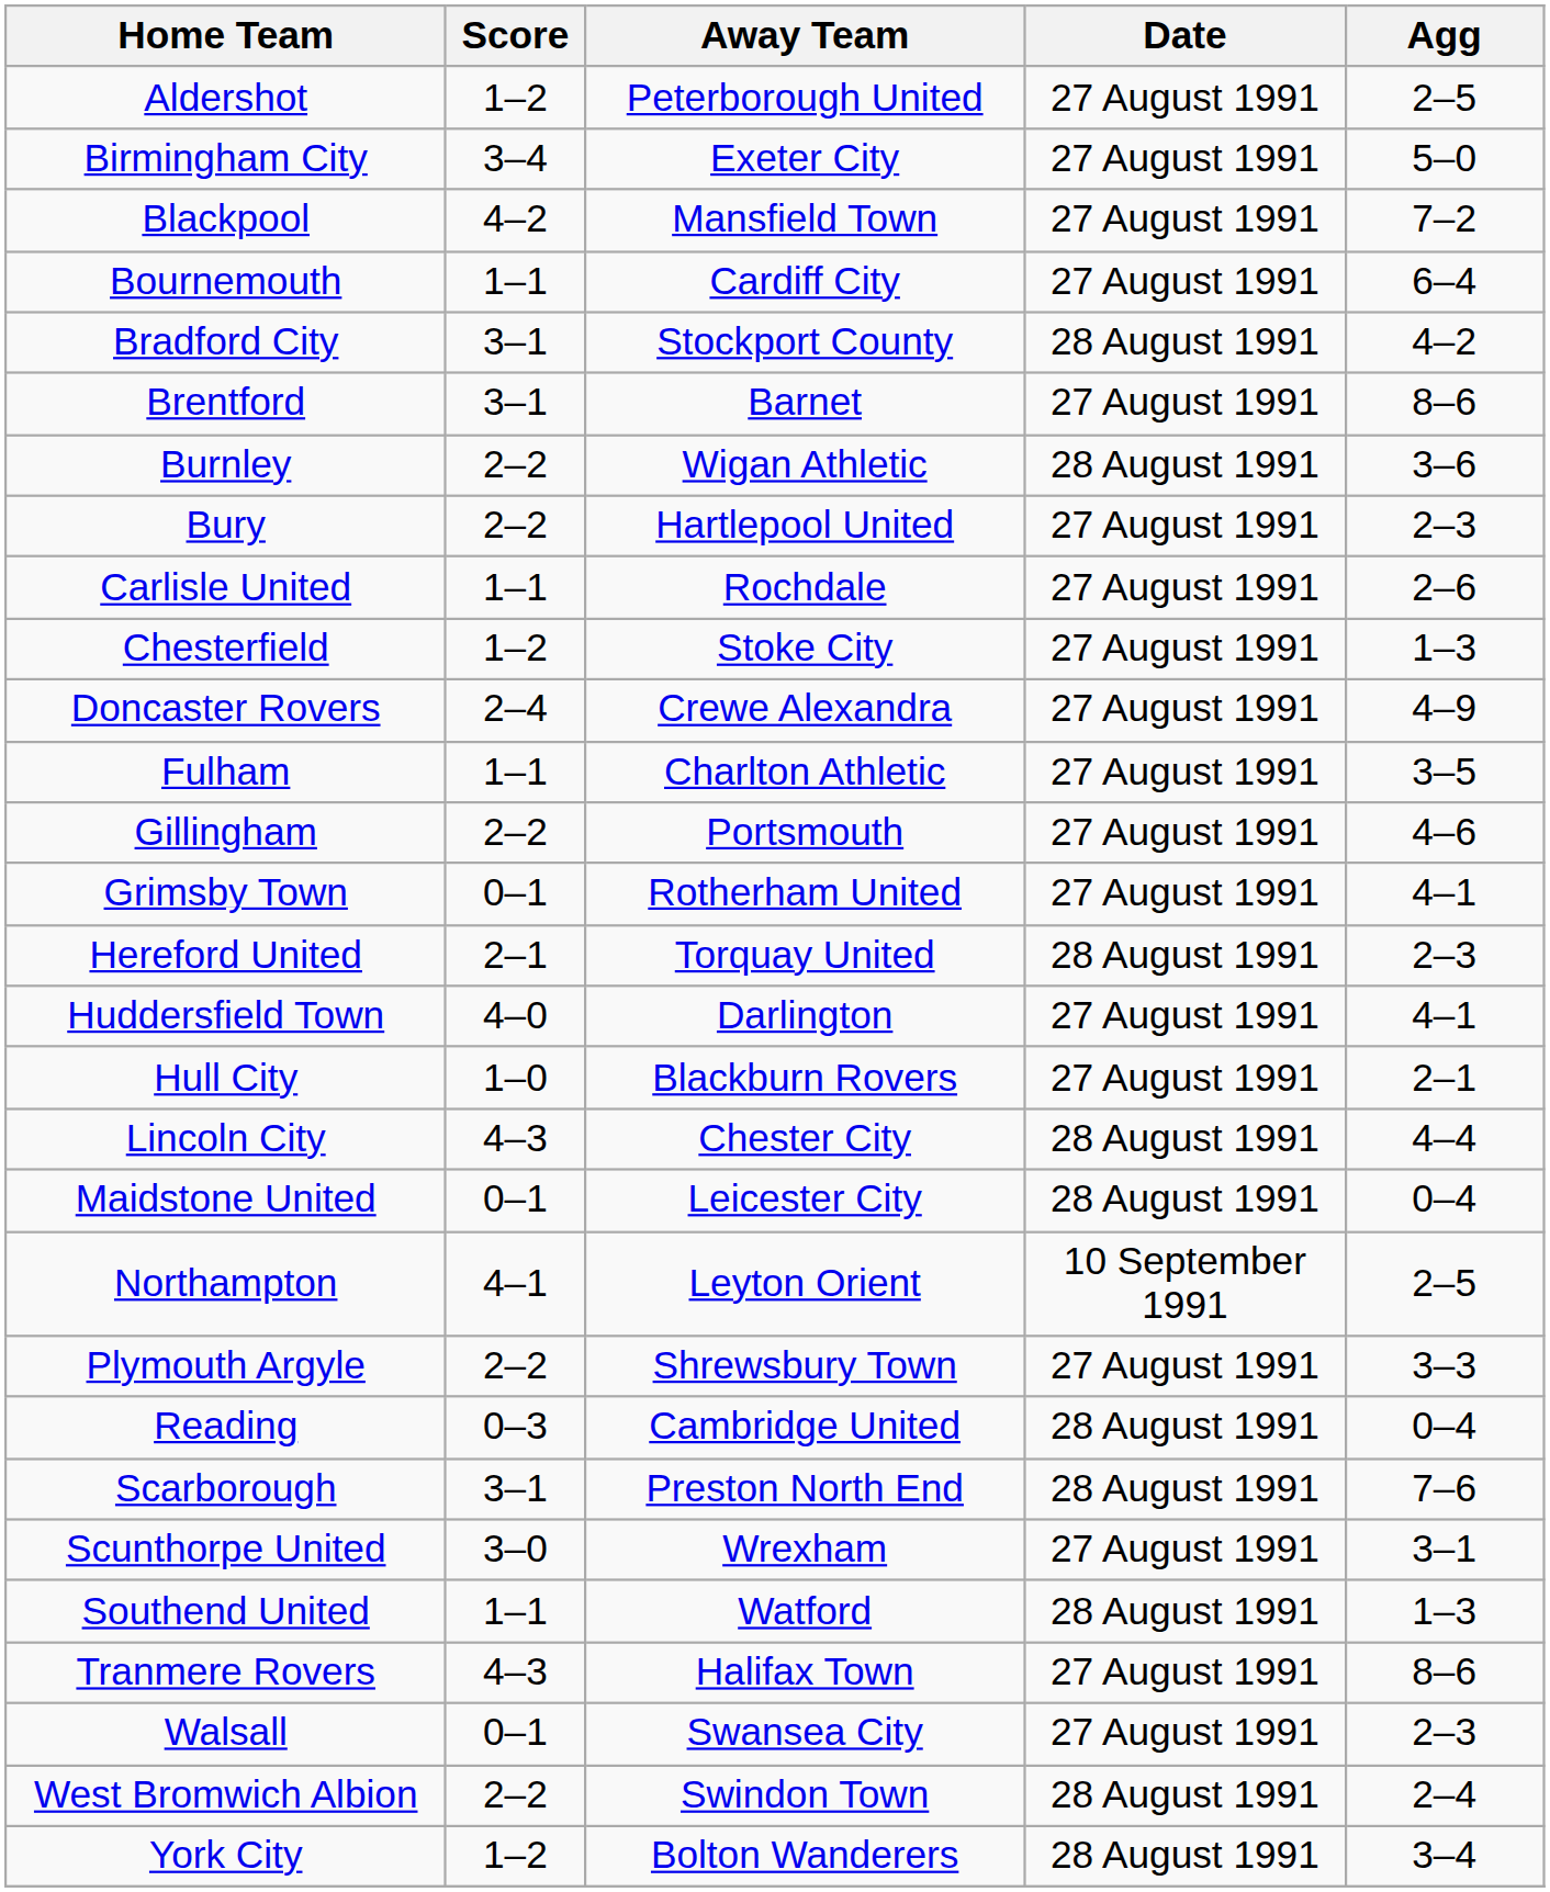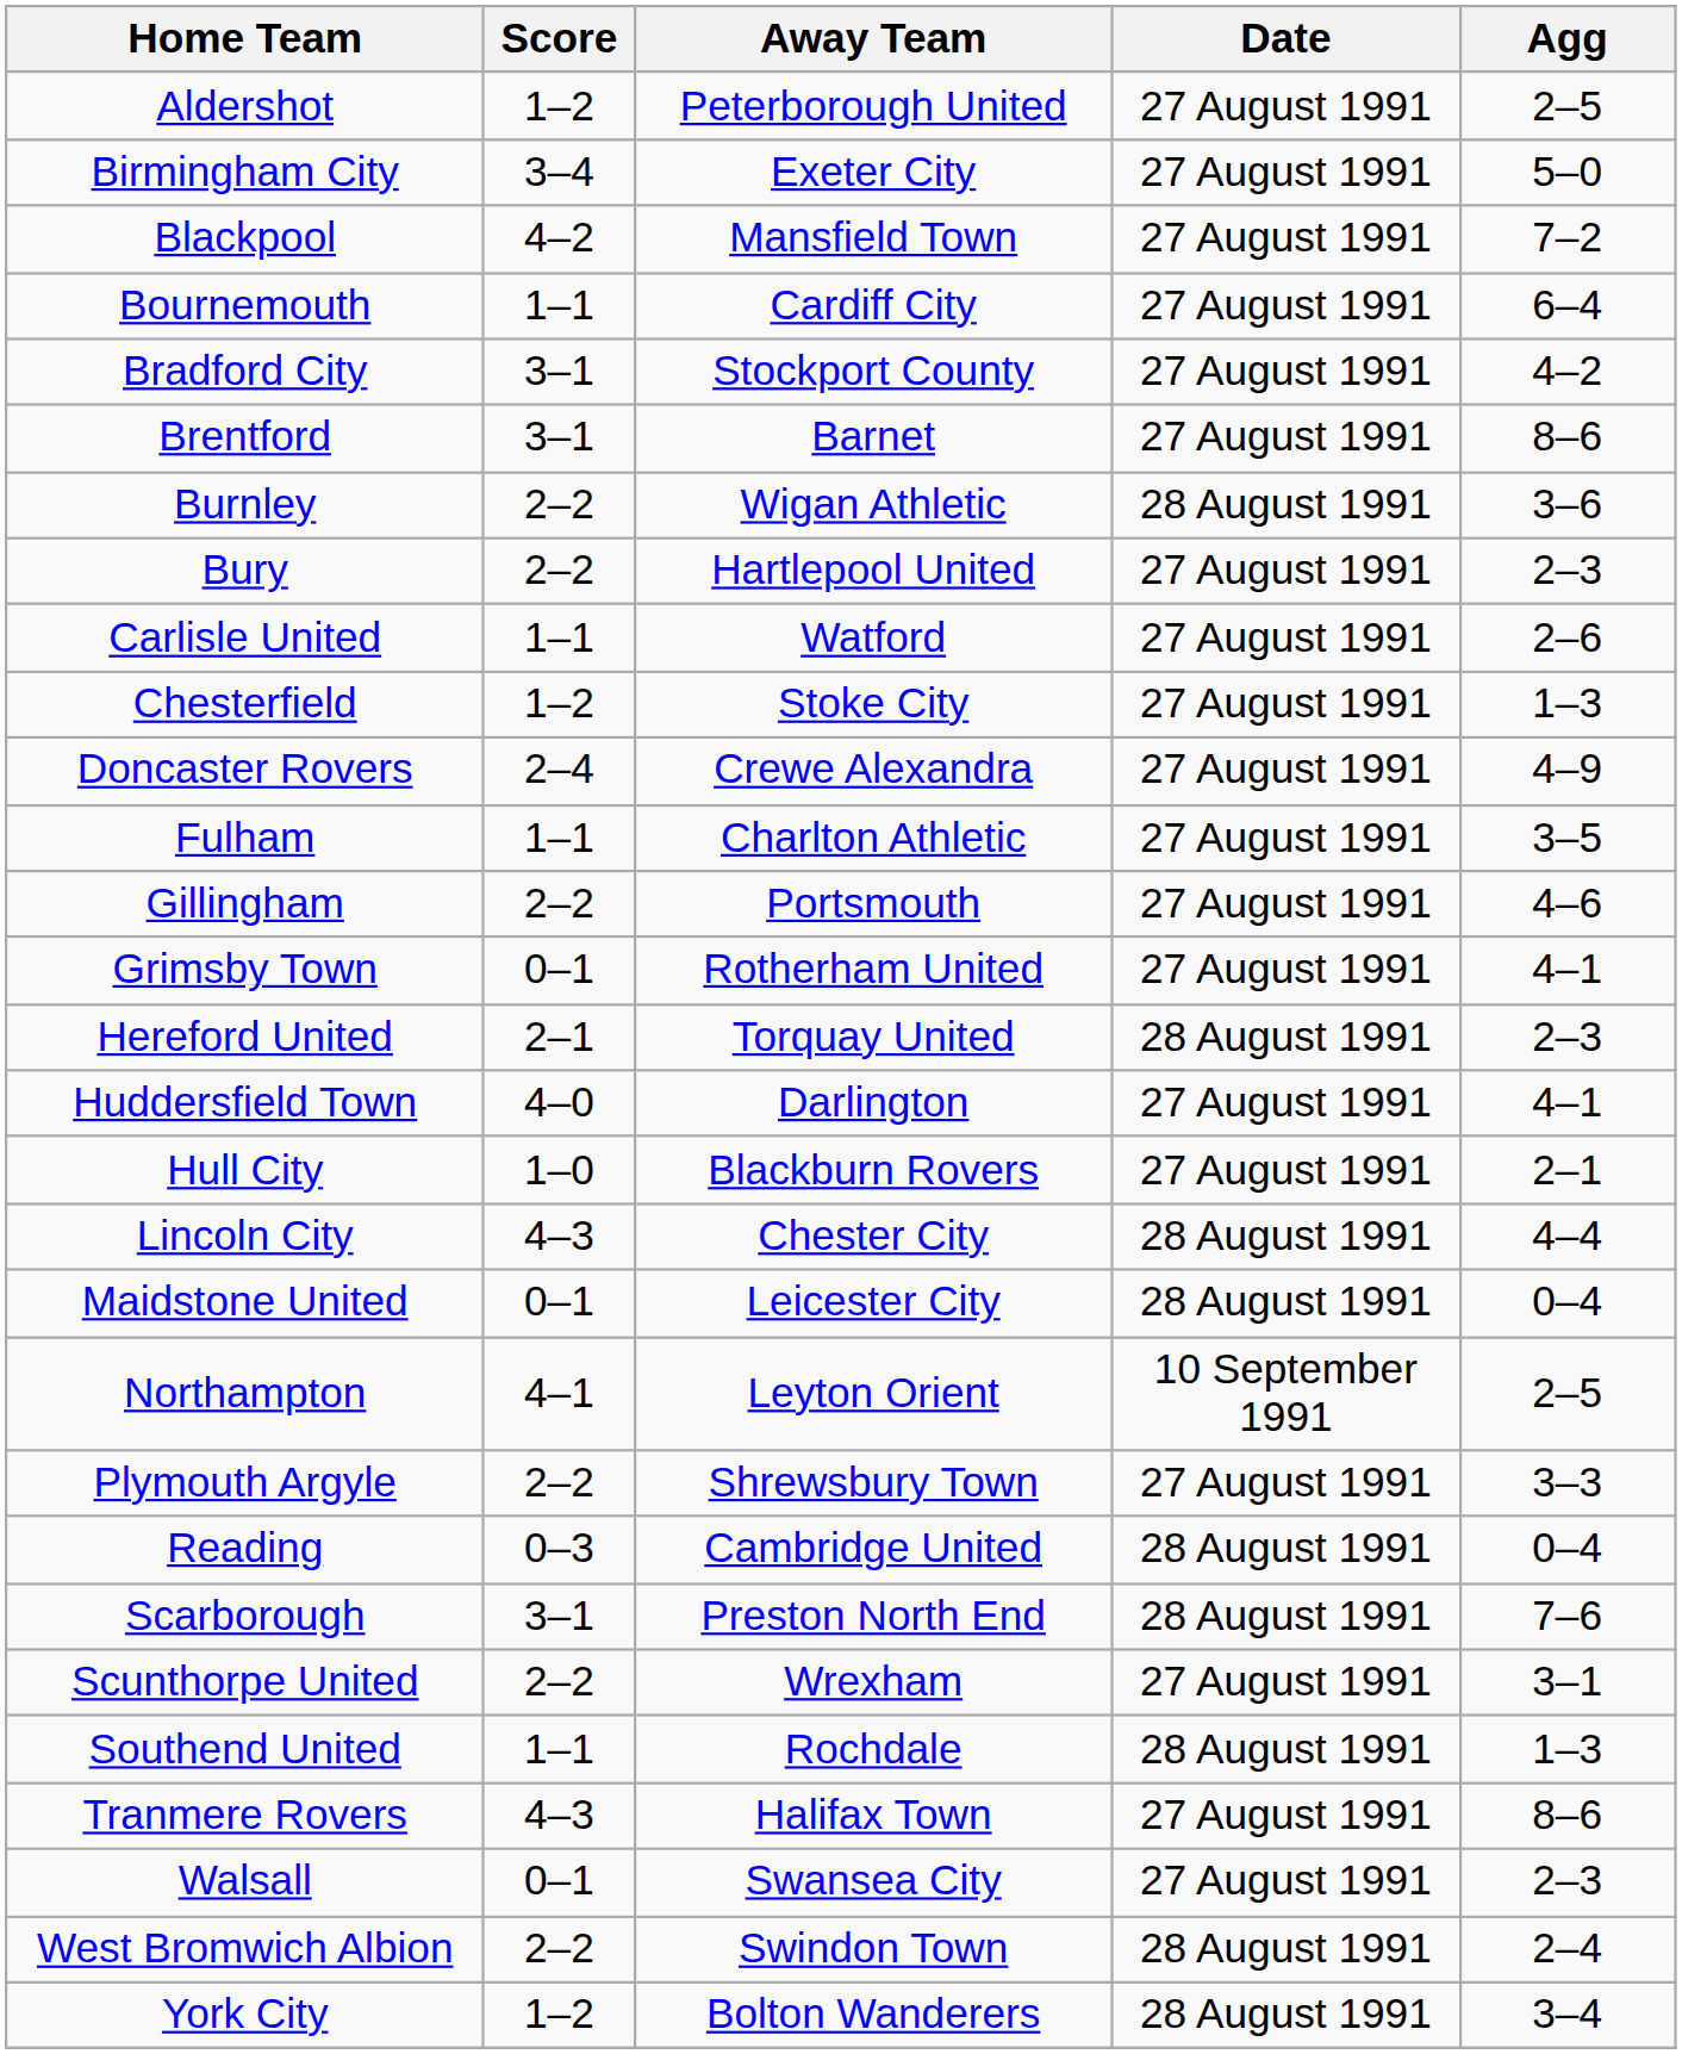Bradford City | Date: 28 August 1991 -> 27 August 1991
Carlisle United | Away Team: Rochdale -> Watford
Scunthorpe United | Score: 3–0 -> 2–2
Southend United | Away Team: Watford -> Rochdale
